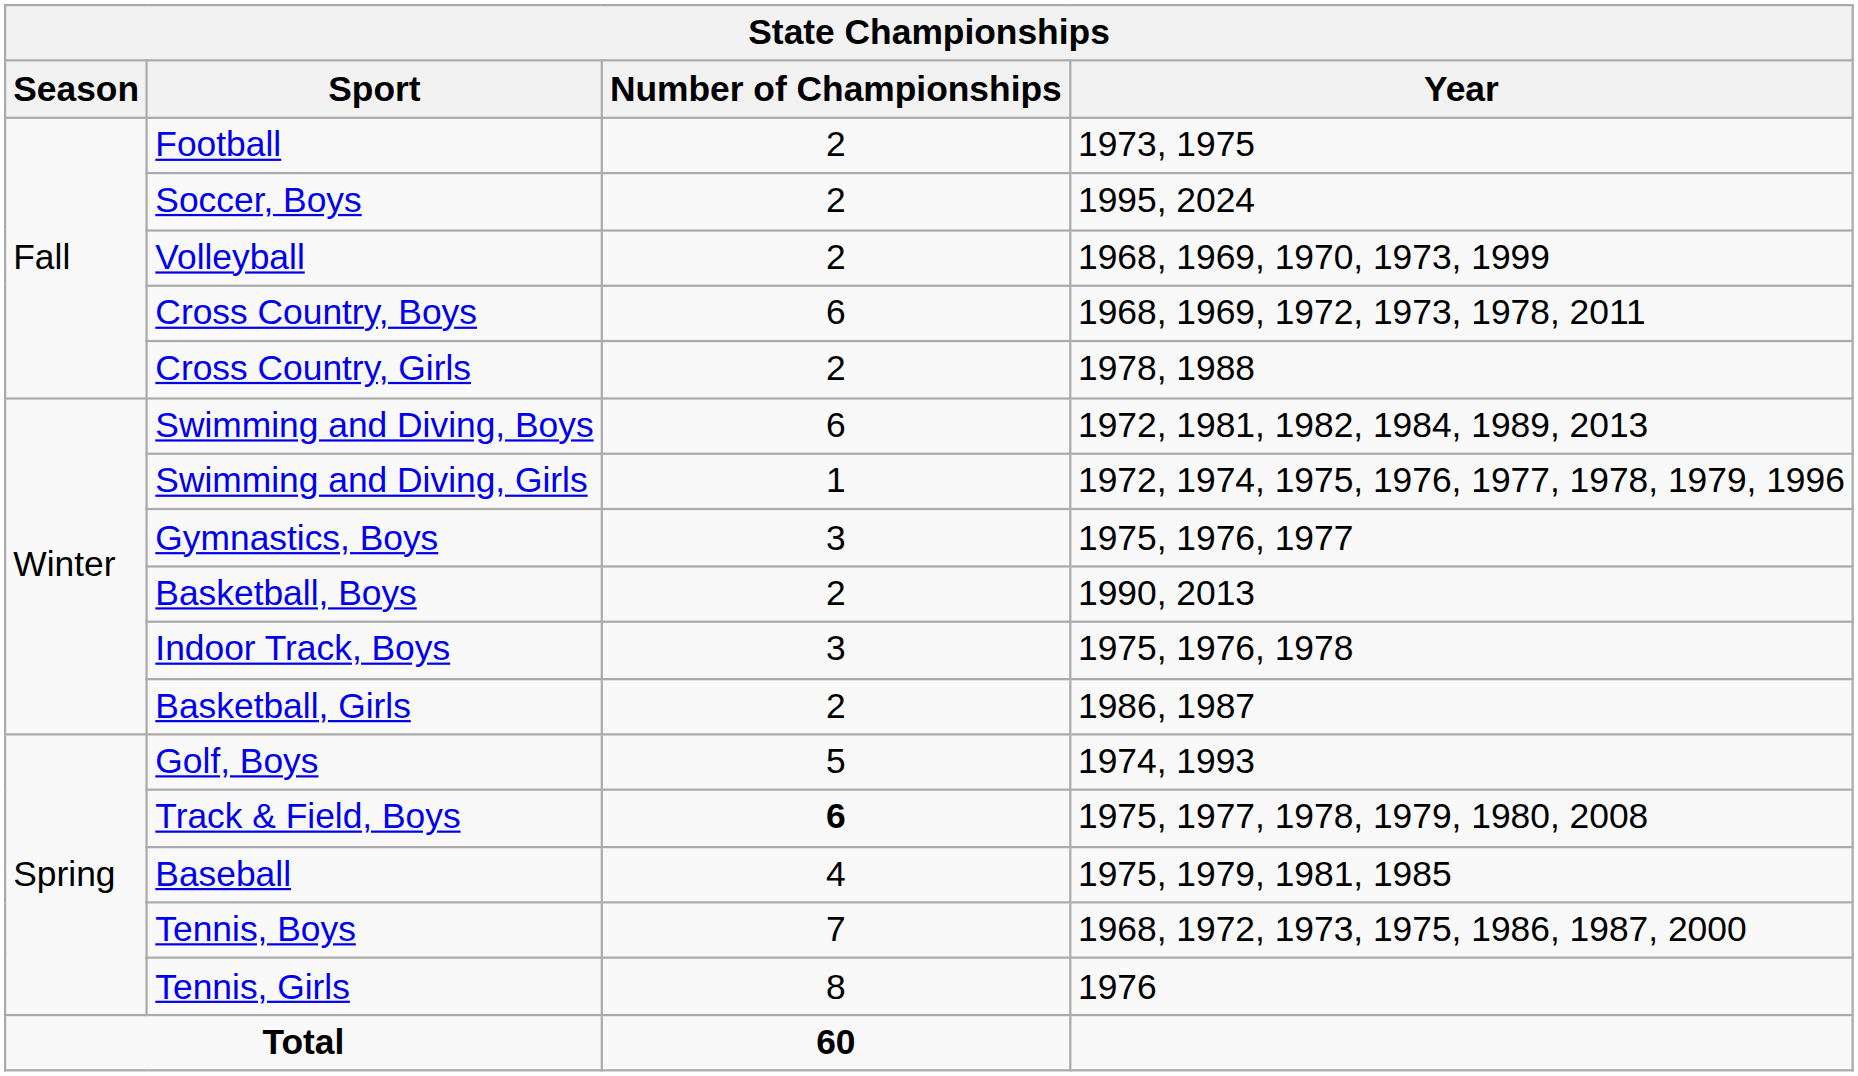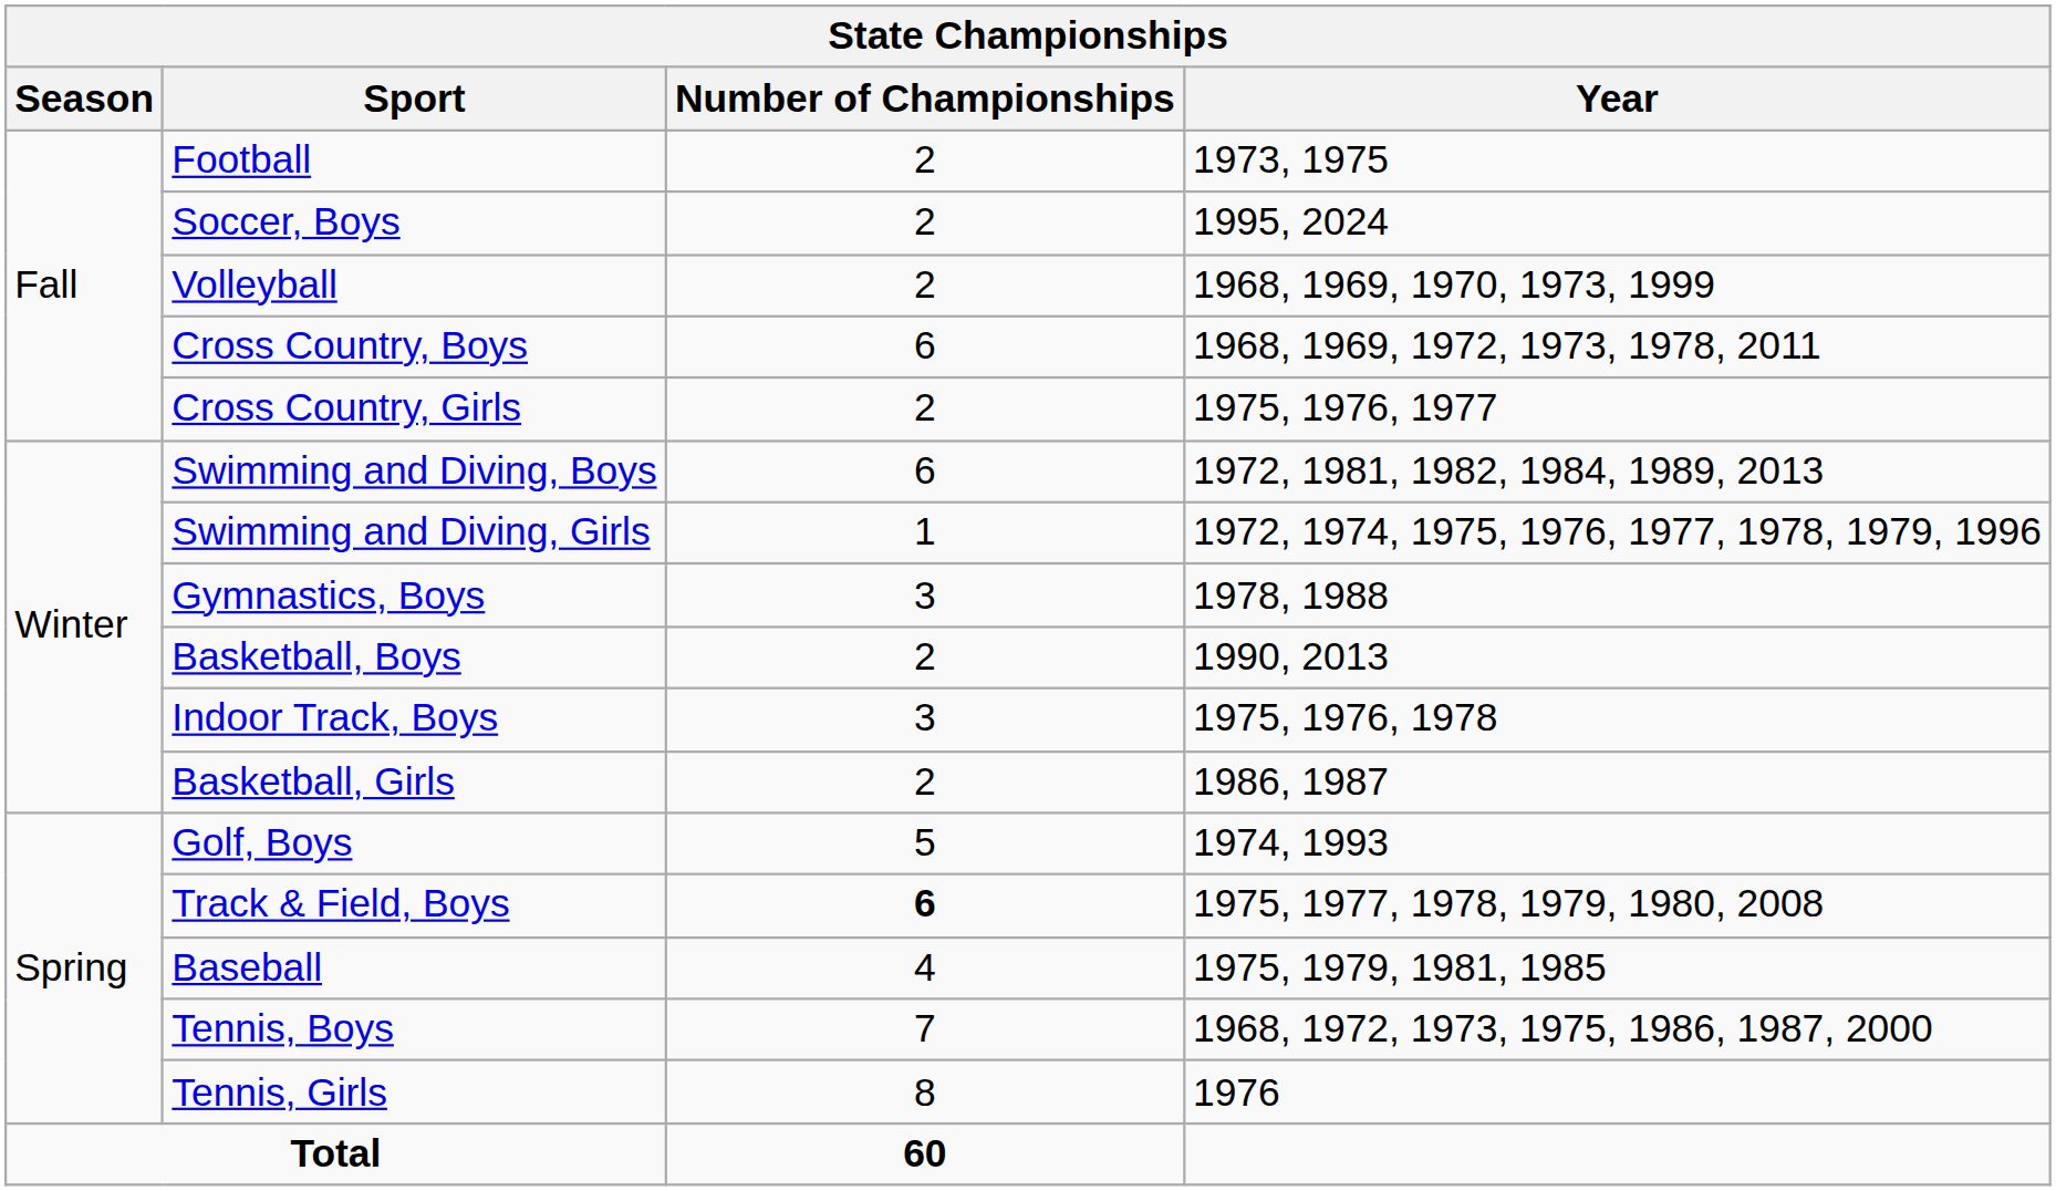Cross Country, Girls | Year: 1978, 1988 -> 1975, 1976, 1977
Gymnastics, Boys | Year: 1975, 1976, 1977 -> 1978, 1988
